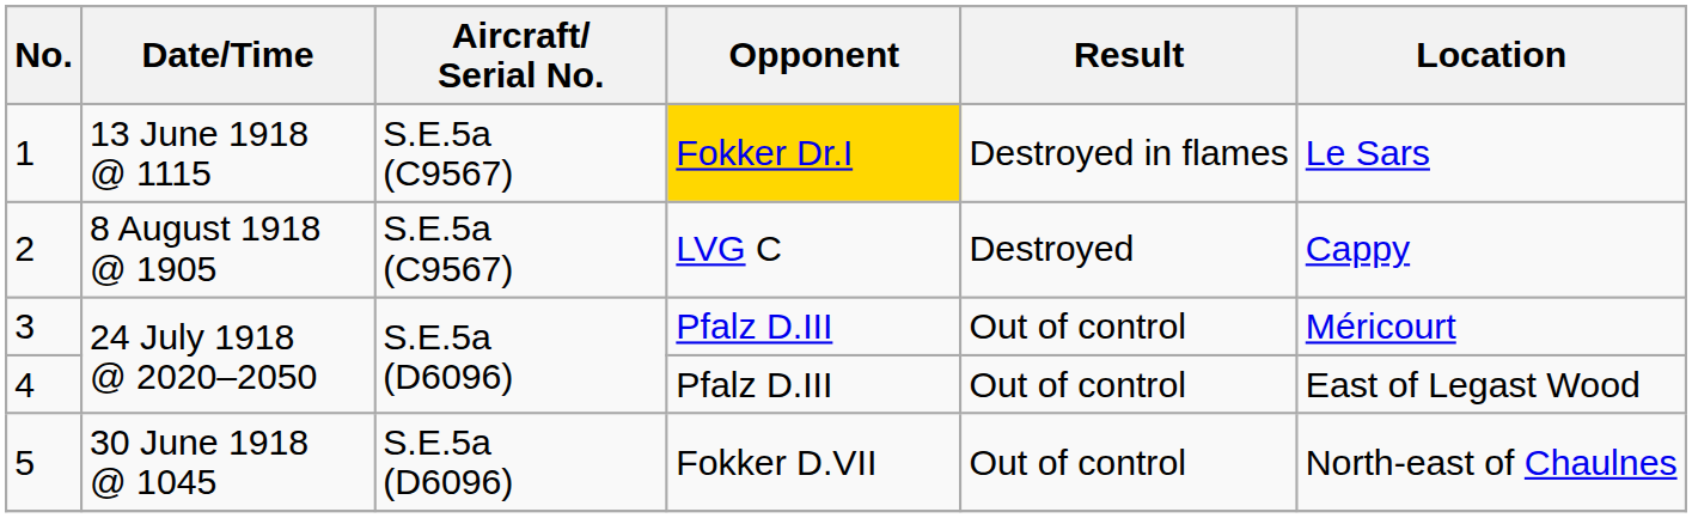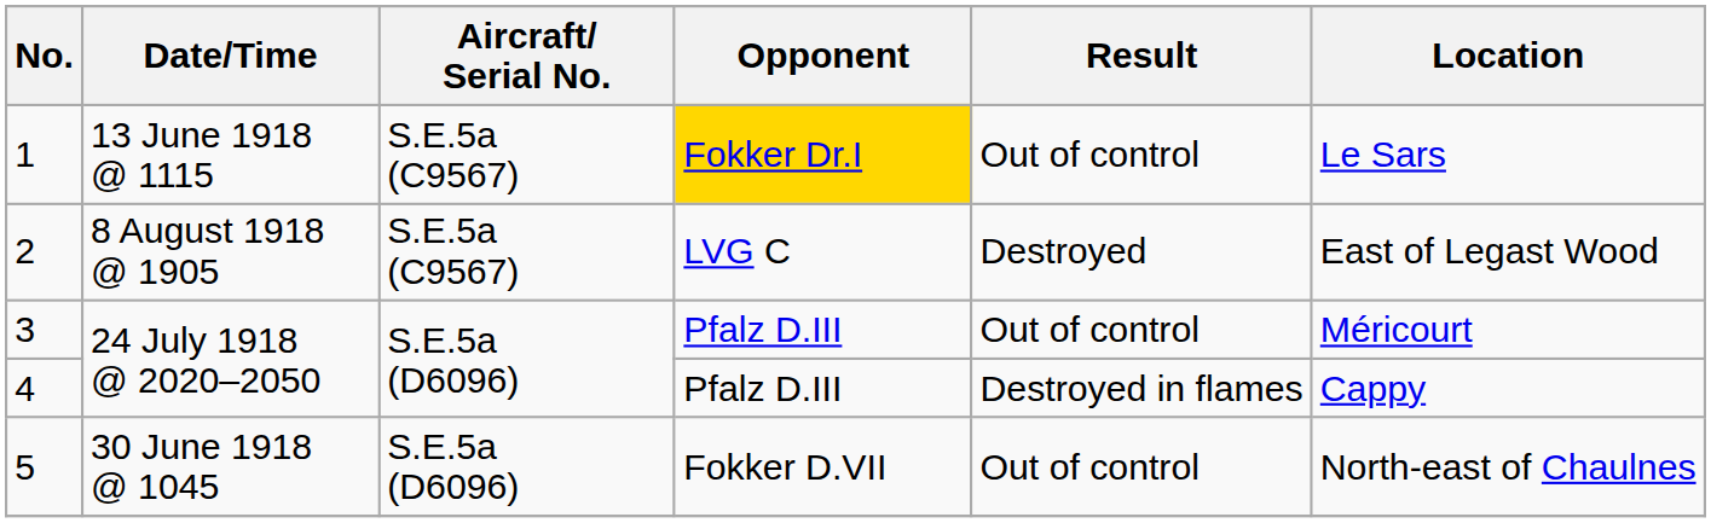1 | Result: Destroyed in flames -> Out of control
2 | Location: Cappy -> East of Legast Wood
4 | Result: Out of control -> Destroyed in flames
4 | Location: East of Legast Wood -> Cappy
